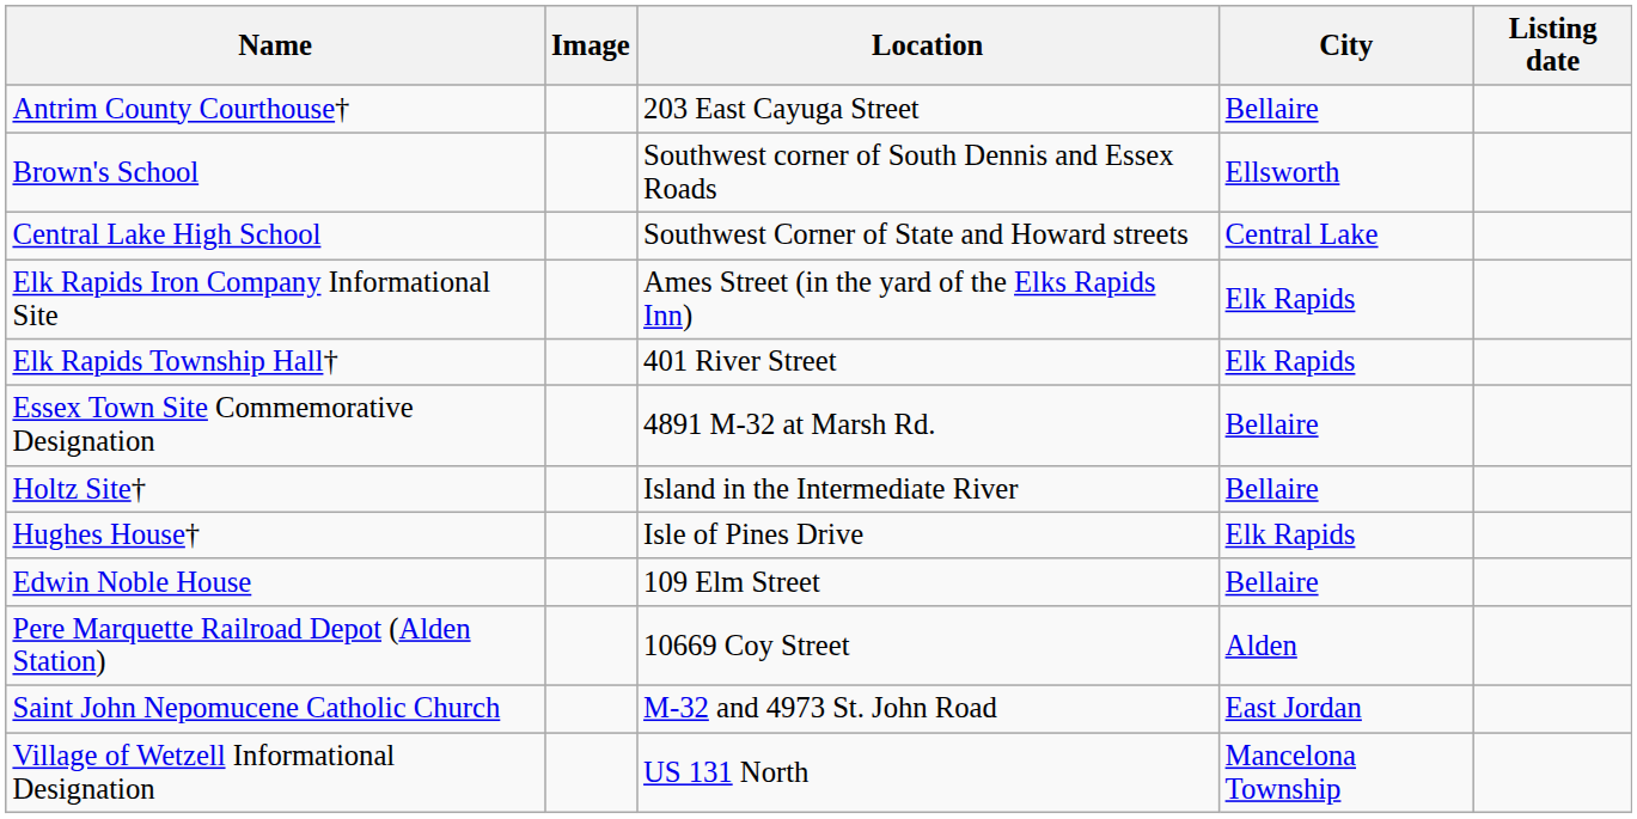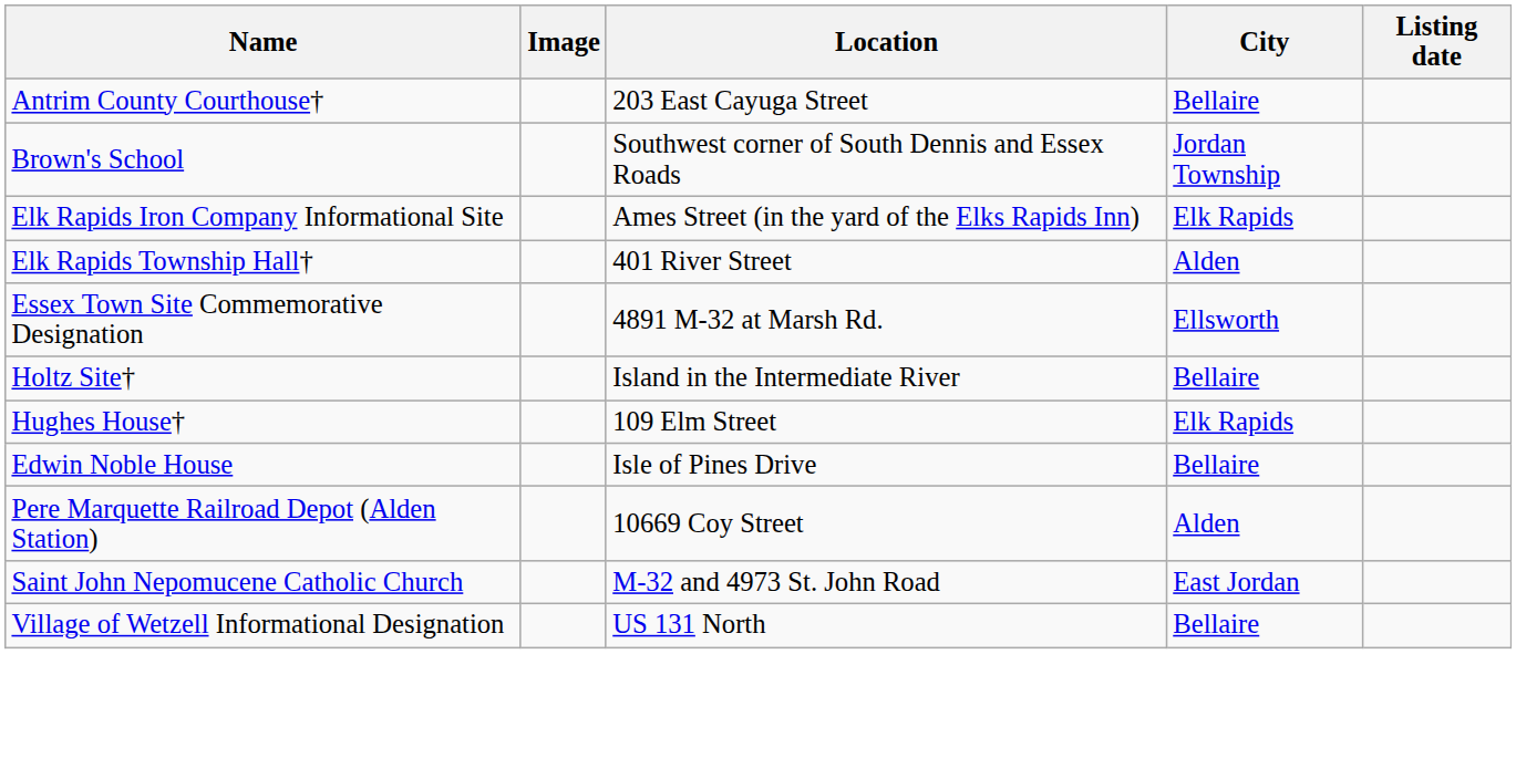Brown's School | City: Ellsworth -> Jordan Township
- row: Central Lake High School | Southwest Corner of State and Howard streets | Central Lake
Elk Rapids Township Hall† | City: Elk Rapids -> Alden
Essex Town Site Commemorative Designation | City: Bellaire -> Ellsworth
Hughes House† | Location: Isle of Pines Drive -> 109 Elm Street
Edwin Noble House | Location: 109 Elm Street -> Isle of Pines Drive
Village of Wetzell Informational Designation | City: Mancelona Township -> Bellaire
